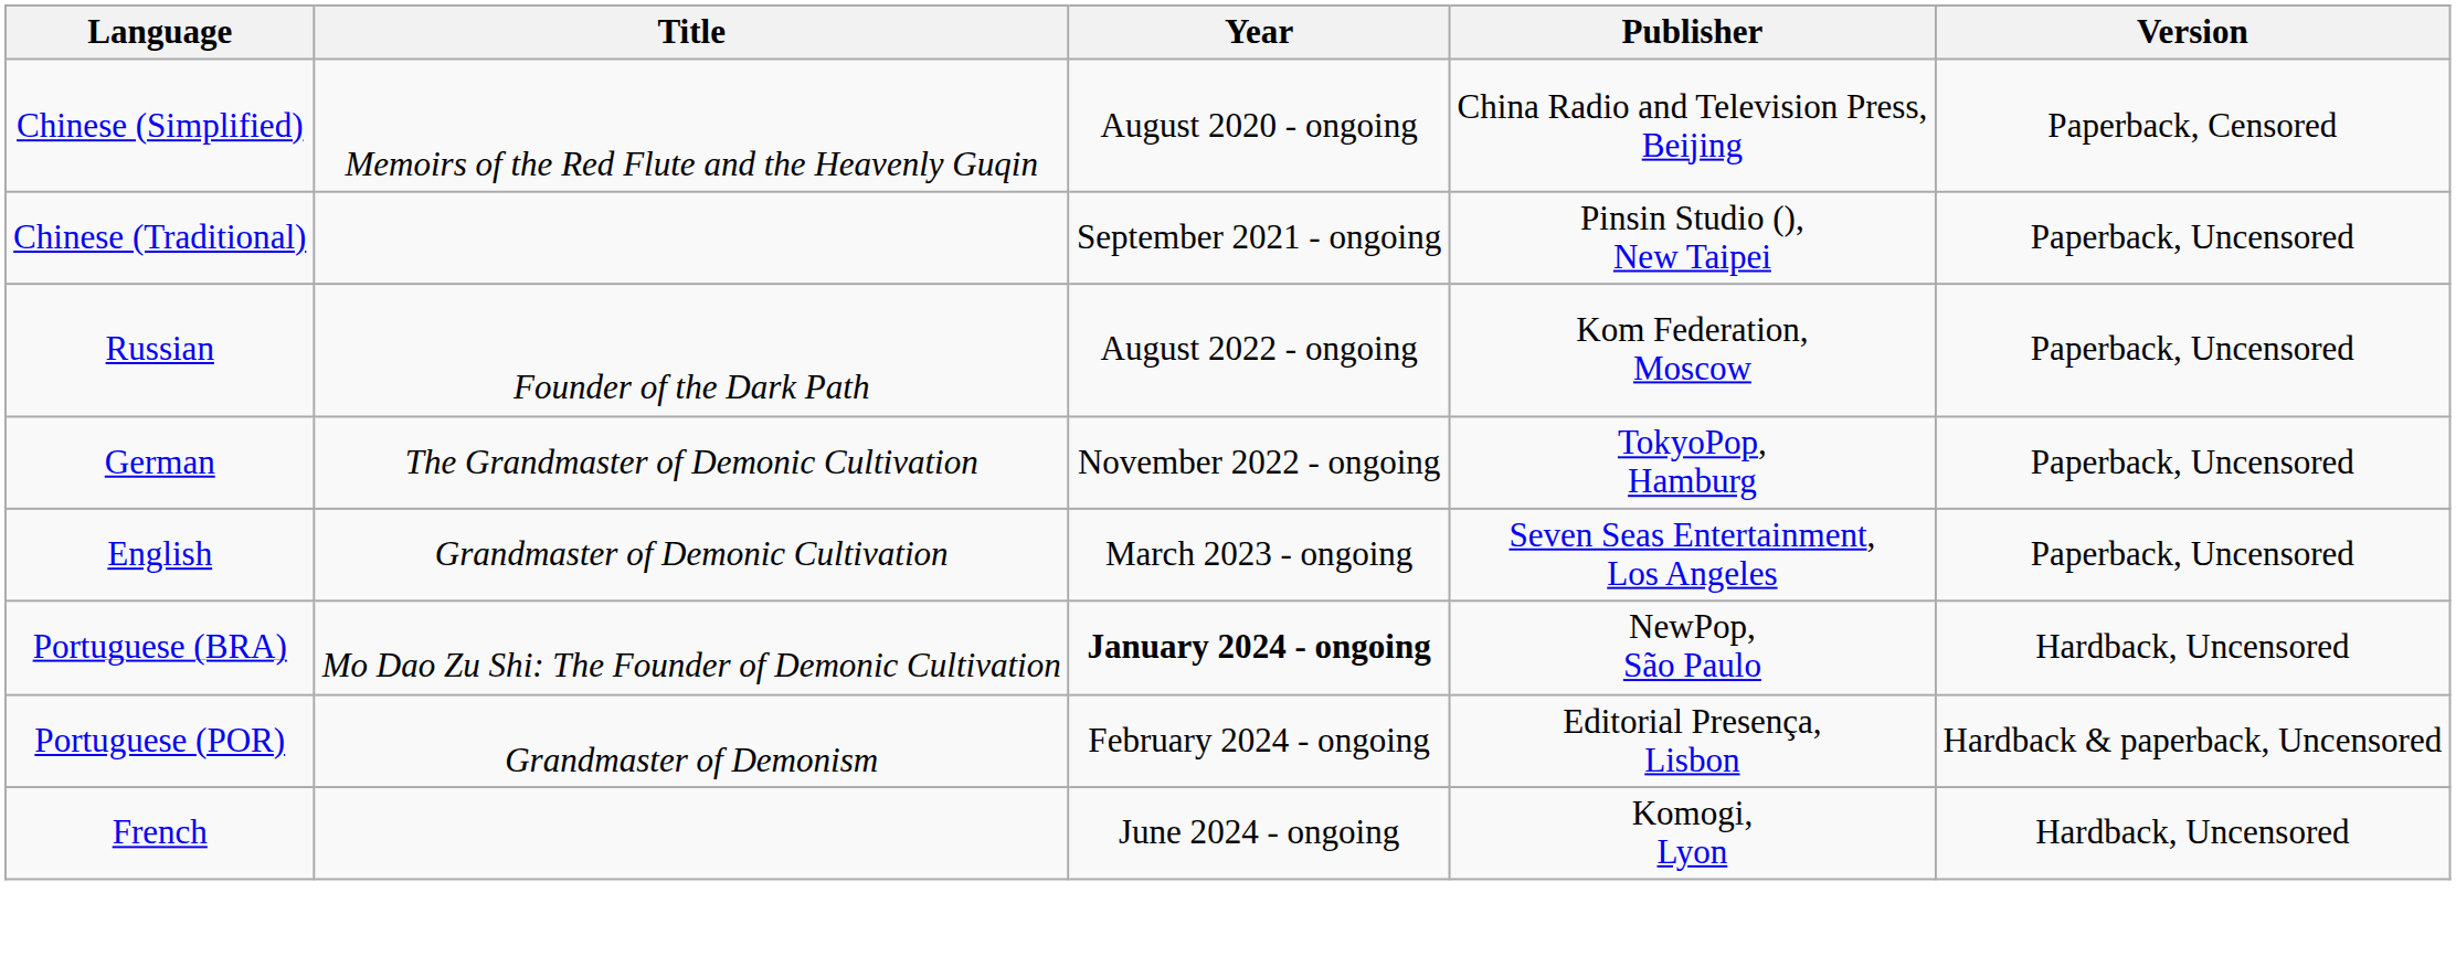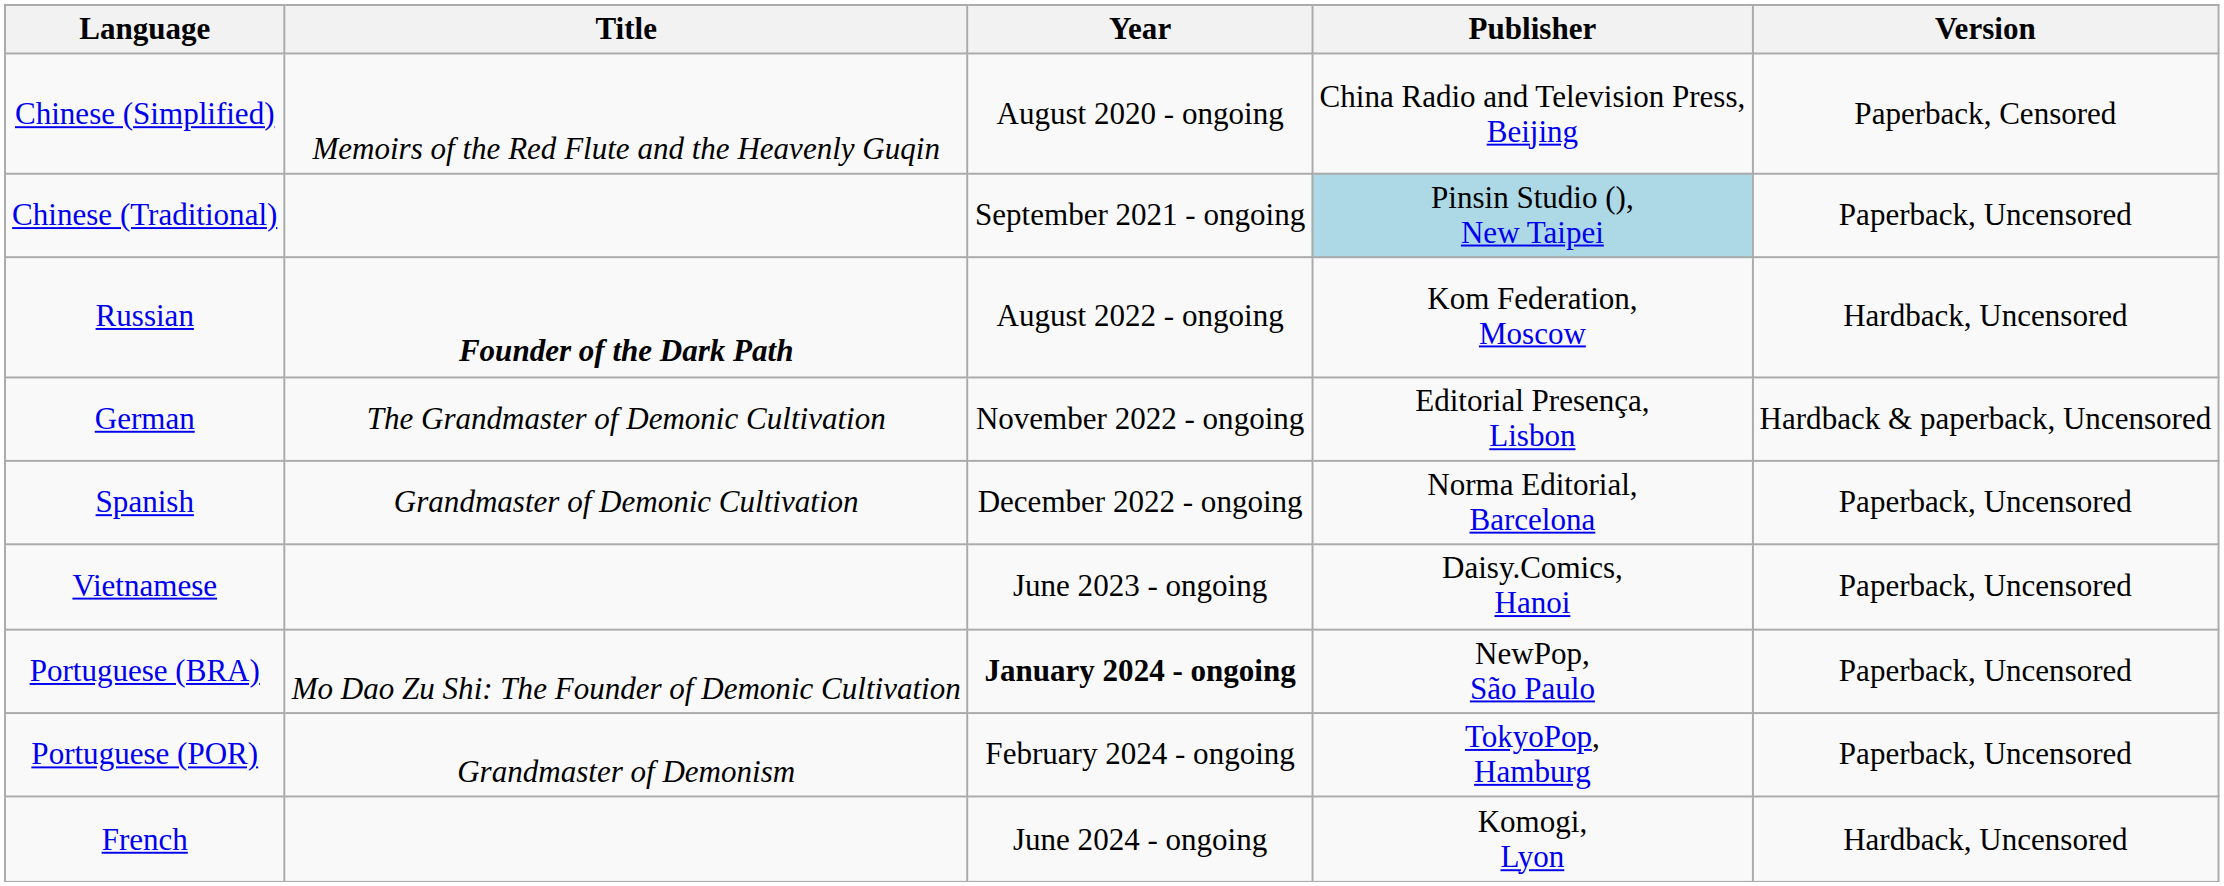Chinese (Traditional) | Publisher: no background -> lightblue background
Russian | Title: normal -> bold
Russian | Version: Paperback, Uncensored -> Hardback, Uncensored
German | Publisher: TokyoPop, Hamburg -> Editorial Presença, Lisbon
German | Version: Paperback, Uncensored -> Hardback & paperback, Uncensored
+ row: Spanish | Grandmaster of Demonic Cultivation | December 2022 - ongoing | Norma Editorial, Barcelona | Paperback, Uncensored
- row: English | Grandmaster of Demonic Cultivation | March 2023 - ongoing | Seven Seas Entertainment, Los Angeles | Paperback, Uncensored
+ row: Vietnamese | June 2023 - ongoing | Daisy.Comics, Hanoi | Paperback, Uncensored
Portuguese (BRA) | Version: Hardback, Uncensored -> Paperback, Uncensored
Portuguese (POR) | Publisher: Editorial Presença, Lisbon -> TokyoPop, Hamburg
Portuguese (POR) | Version: Hardback & paperback, Uncensored -> Paperback, Uncensored
